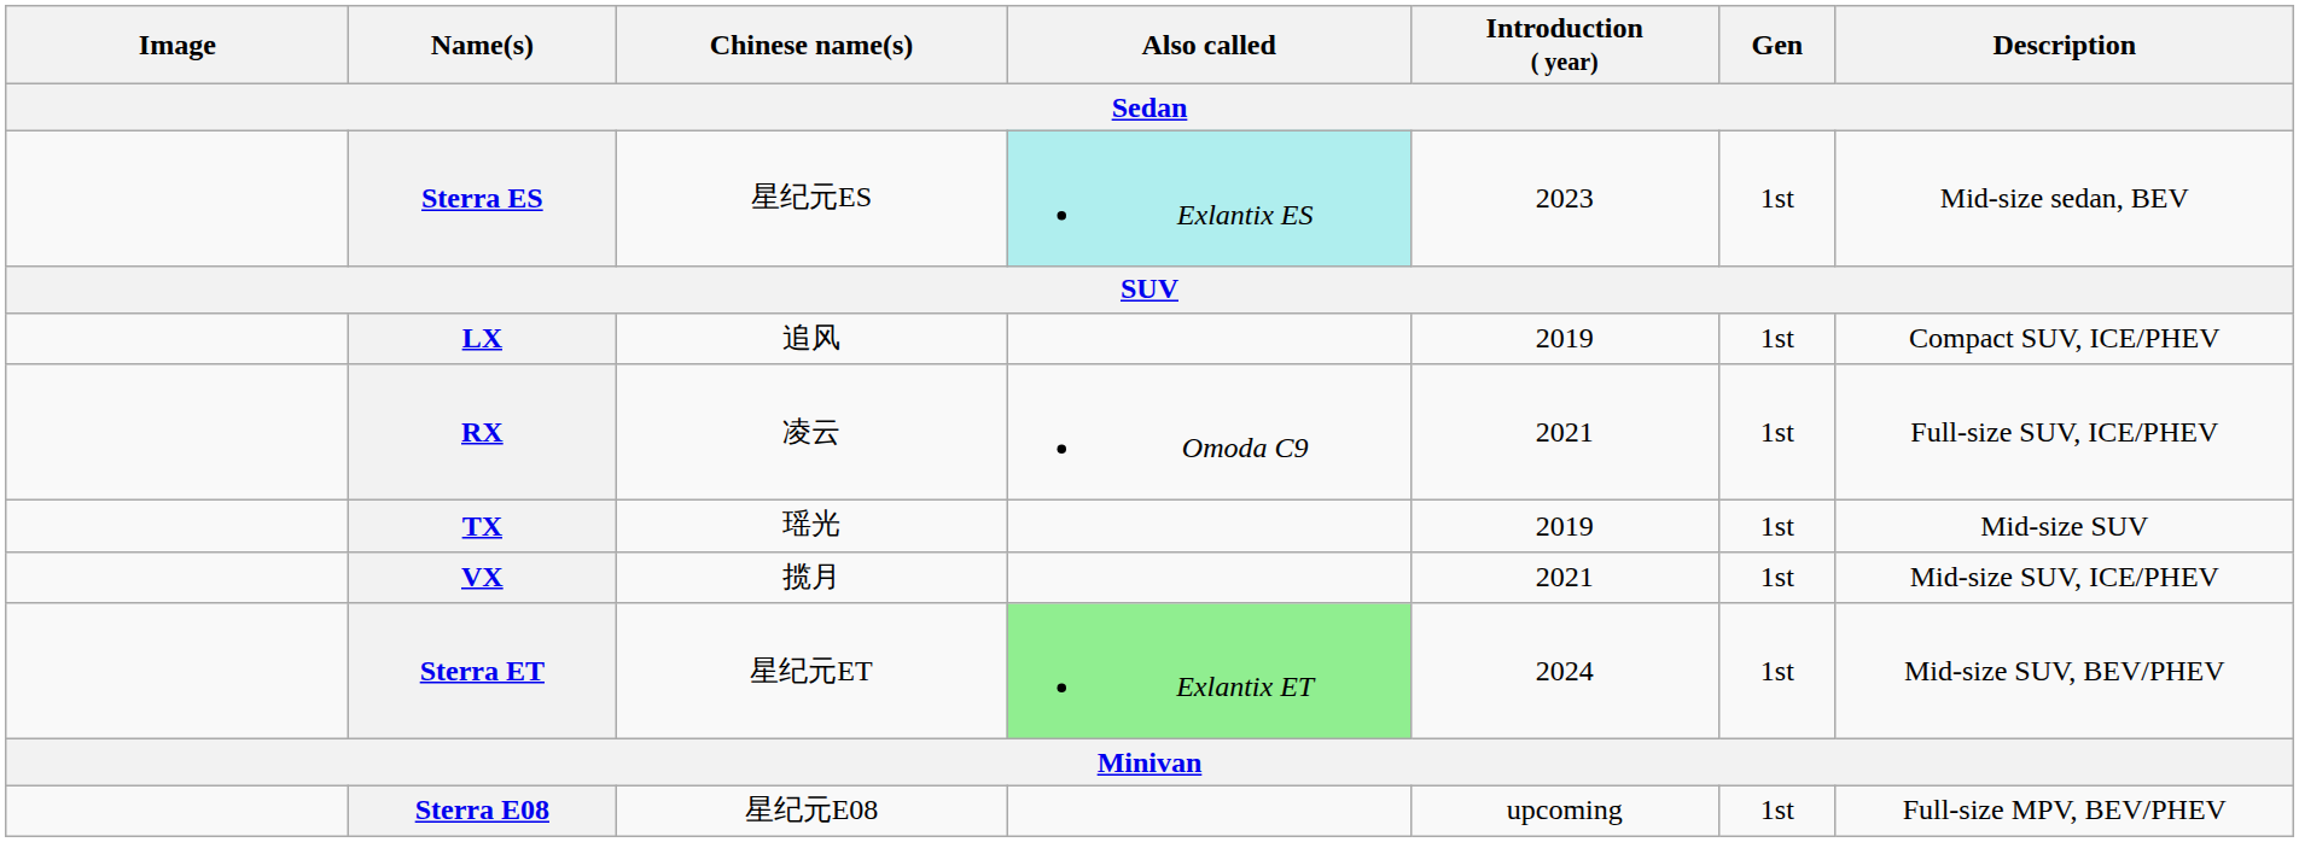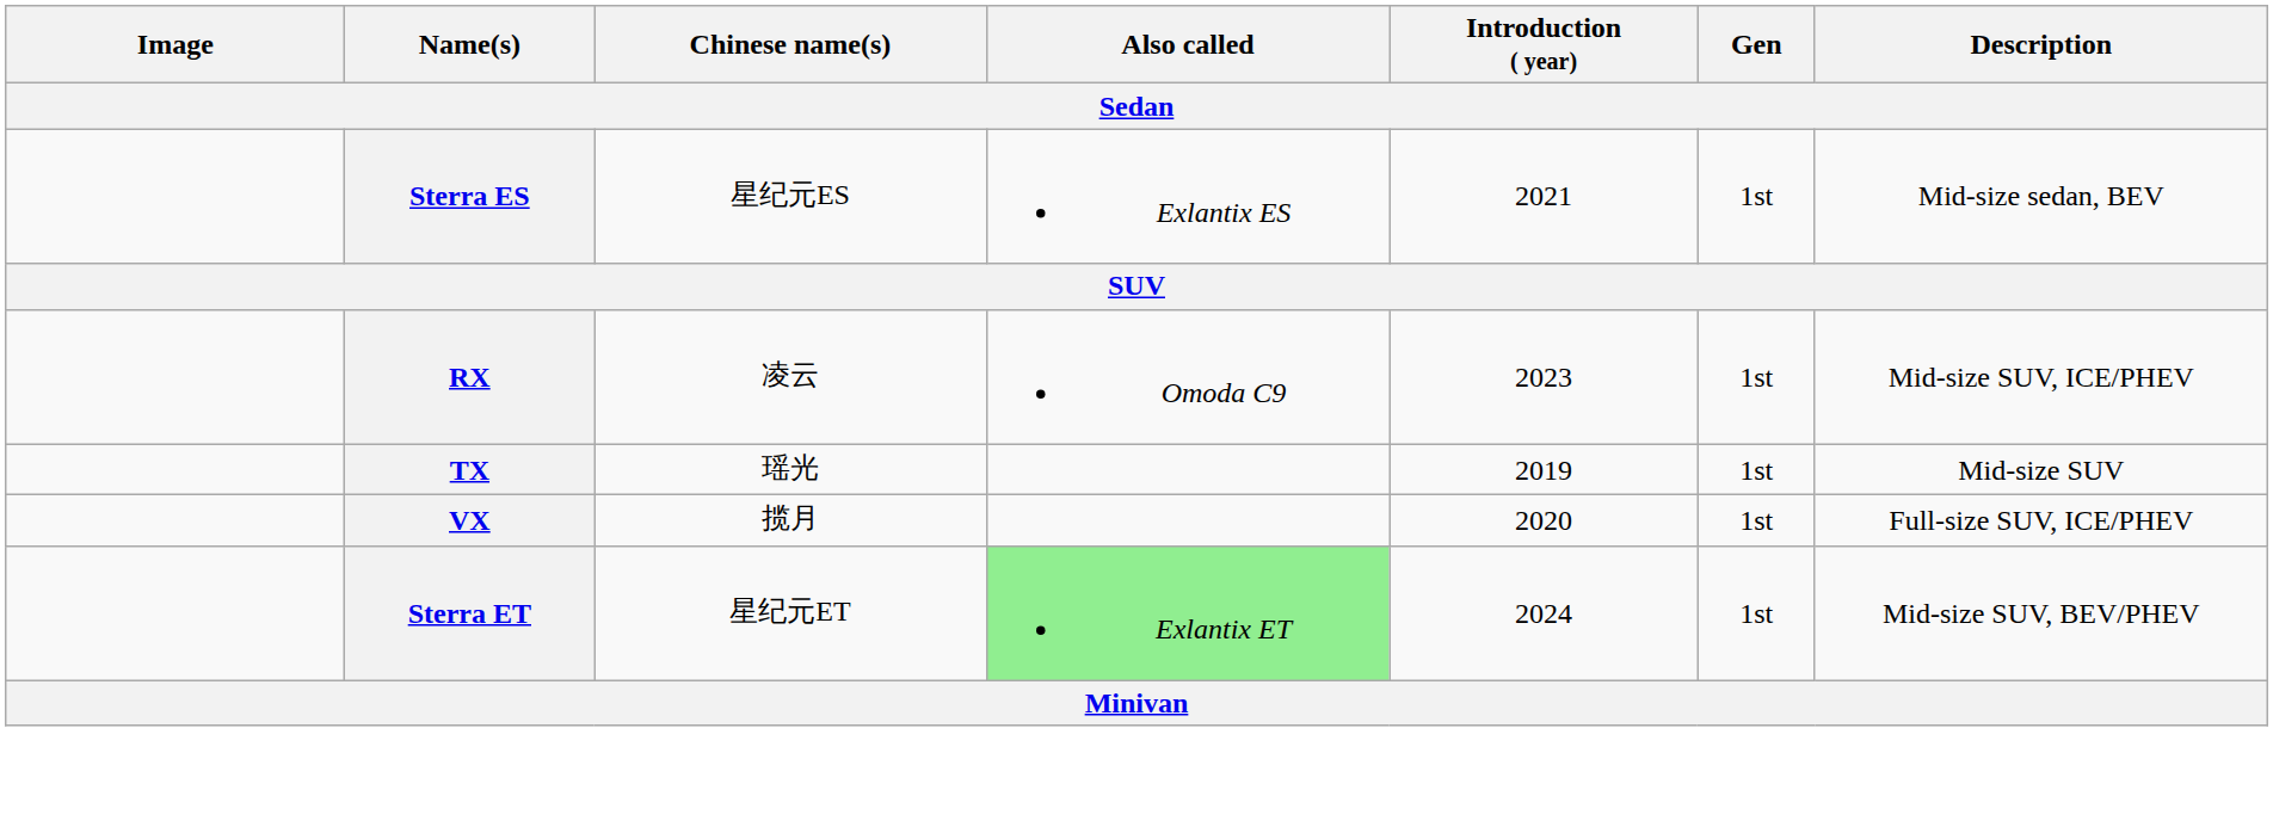Sterra ES | Also called: paleturquoise background -> no background
Sterra ES | Introduction ( year): 2023 -> 2021
- row: LX | 追风 | 2019 | 1st | Compact SUV, ICE/PHEV
RX | Introduction ( year): 2021 -> 2023
RX | Description: Full-size SUV, ICE/PHEV -> Mid-size SUV, ICE/PHEV
VX | Introduction ( year): 2021 -> 2020
VX | Description: Mid-size SUV, ICE/PHEV -> Full-size SUV, ICE/PHEV
- row: Sterra E08 | 星纪元E08 | upcoming | 1st | Full-size MPV, BEV/PHEV
